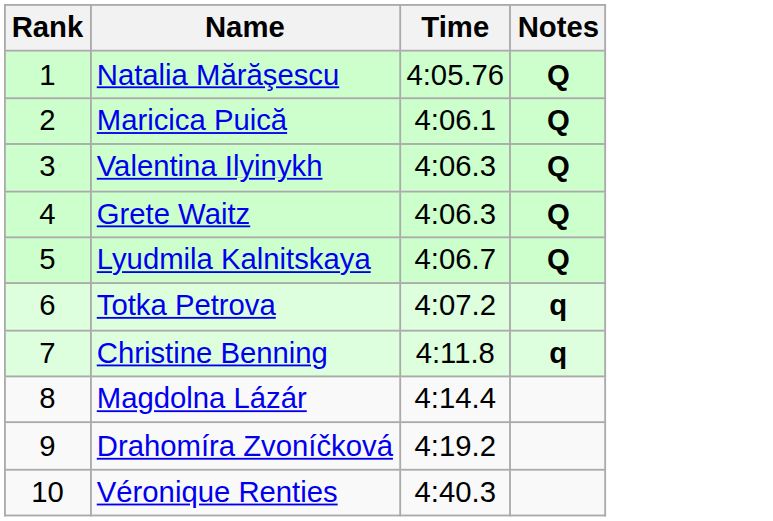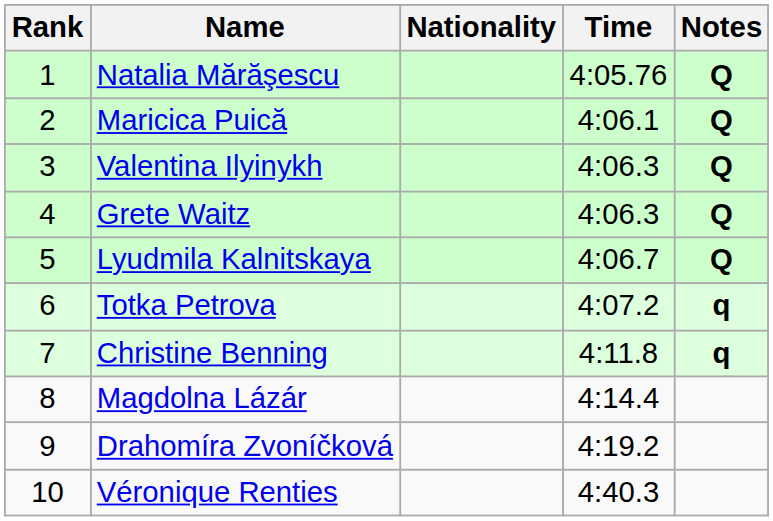+ column: Nationality
